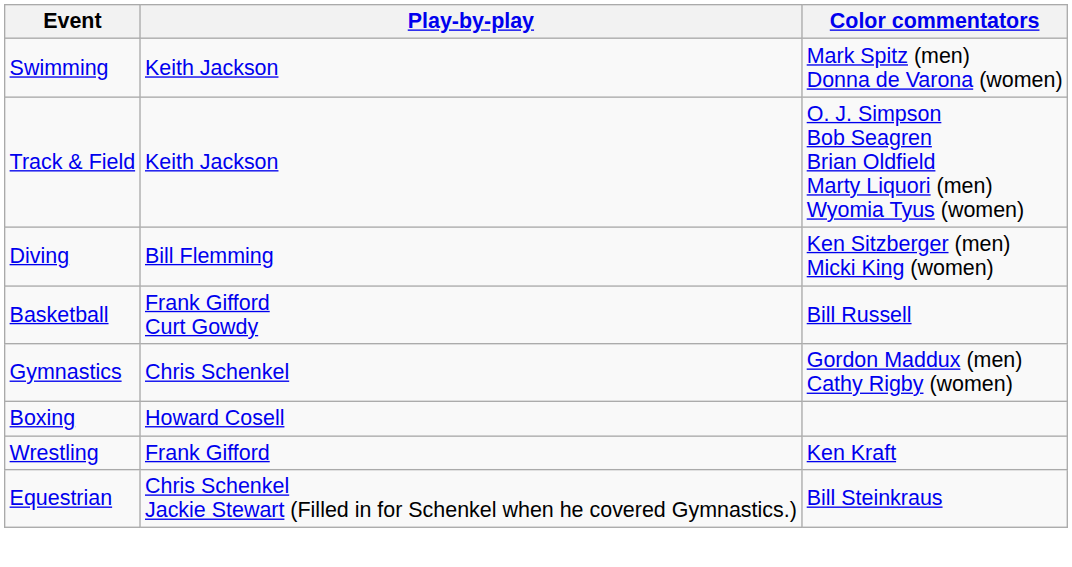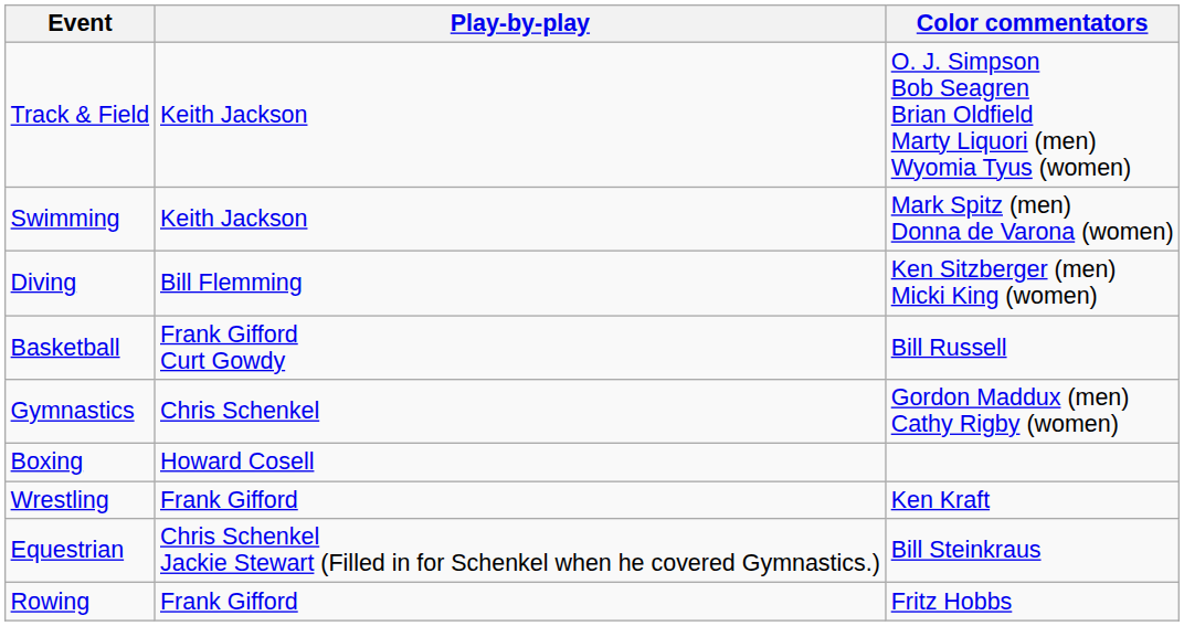rows swapped: Track & Field <-> Swimming
+ row: Rowing | Frank Gifford | Fritz Hobbs
